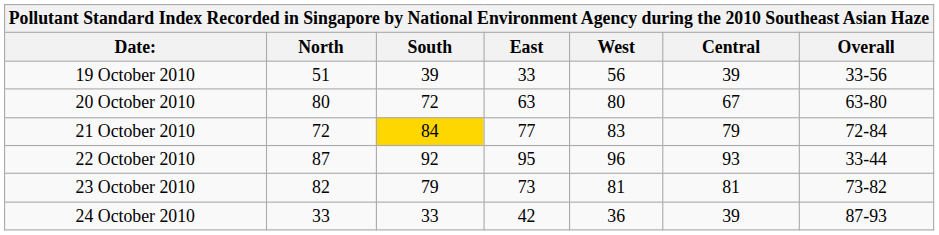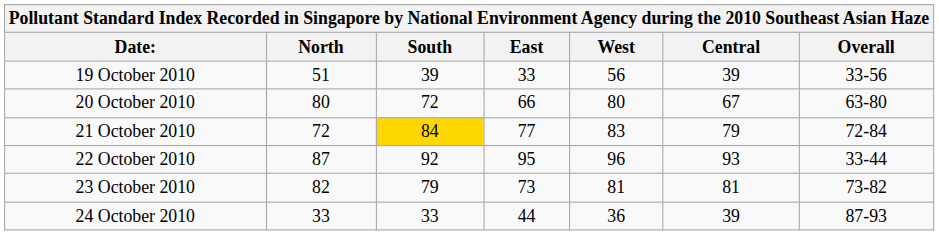20 October 2010 | East: 63 -> 66
24 October 2010 | East: 42 -> 44
